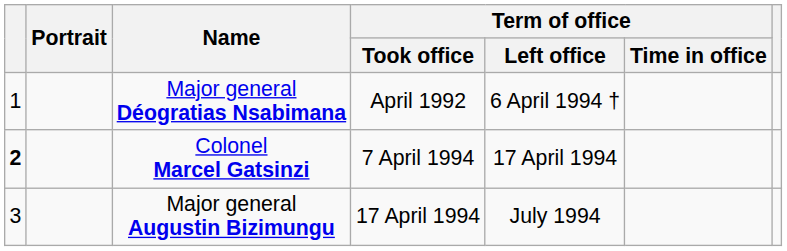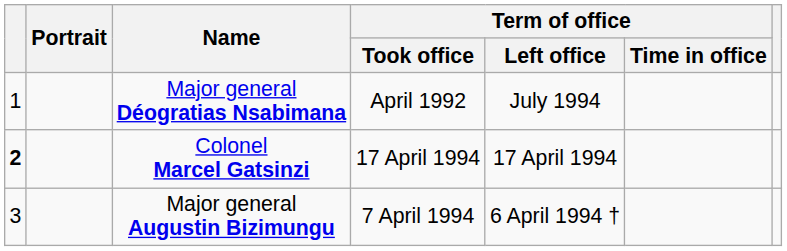Major general Déogratias Nsabimana | Term of office / Left office: 6 April 1994 † -> July 1994
Colonel Marcel Gatsinzi | Term of office / Took office: 7 April 1994 -> 17 April 1994
Major general Augustin Bizimungu | Term of office / Took office: 17 April 1994 -> 7 April 1994
Major general Augustin Bizimungu | Term of office / Left office: July 1994 -> 6 April 1994 †
